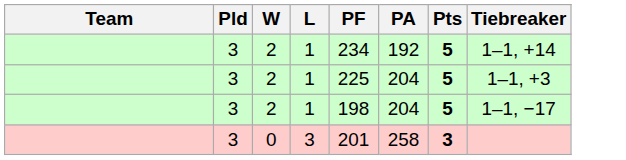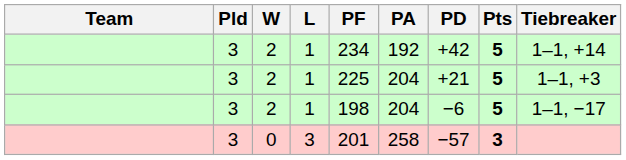+ column: PD | +42 | +21 | −6 | −57
